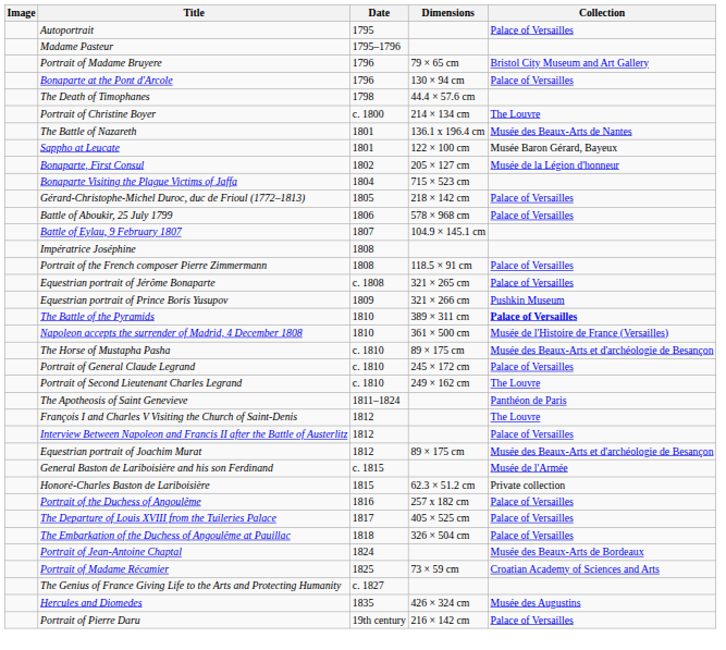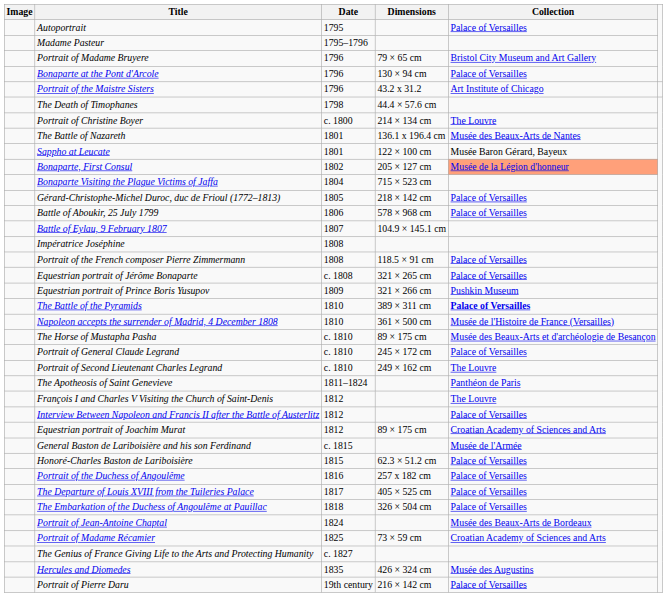+ row: Portrait of the Maistre Sisters | 1796 | 43.2 x 31.2 | Art Institute of Chicago
Bonaparte, First Consul | Collection: no background -> lightsalmon background
Equestrian portrait of Joachim Murat | Collection: Musée des Beaux-Arts et d'archéologie de Besançon -> Croatian Academy of Sciences and Arts
Honoré-Charles Baston de Lariboisière | Collection: Private collection -> Palace of Versailles
